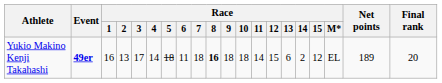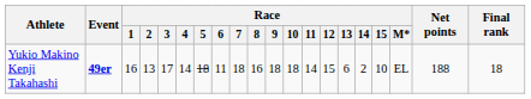Yukio Makino Kenji Takahashi | Race / 8: bold -> normal
Yukio Makino Kenji Takahashi | Race / 15: 12 -> 10
Yukio Makino Kenji Takahashi | Net points: 189 -> 188
Yukio Makino Kenji Takahashi | Final rank: 20 -> 18
